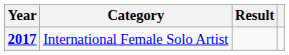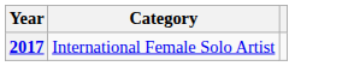- column: Result
